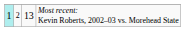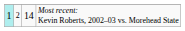Most recent: Kevin Roberts, 2002–03 vs. Morehead State | column 3: 13 -> 14
